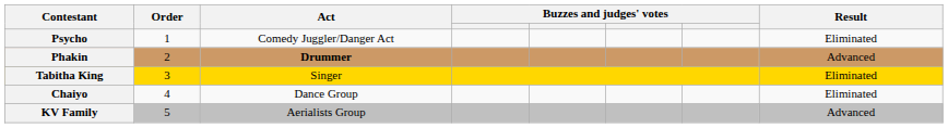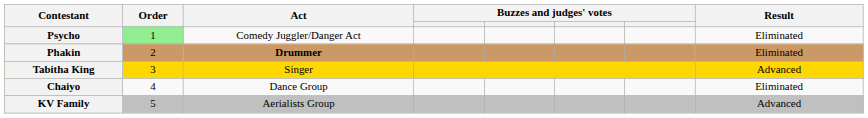Psycho | Order: no background -> lightgreen background
Phakin | Result: Advanced -> Eliminated
Tabitha King | Result: Eliminated -> Advanced
